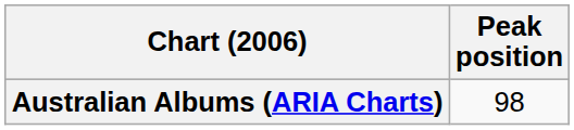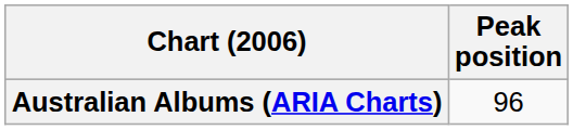Australian Albums (ARIA Charts) | Peak position: 98 -> 96
